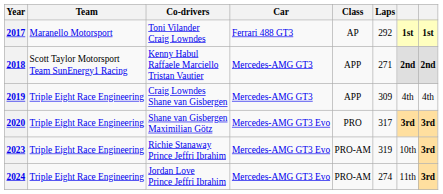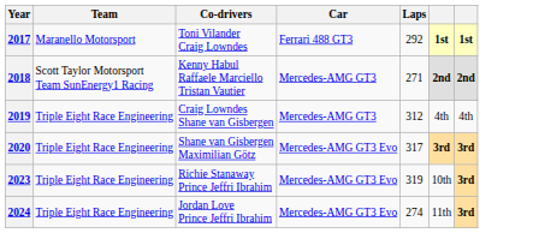- column: Class | AP | APP | APP | PRO | PRO-AM | PRO-AM
2019 | Laps: 309 -> 312
